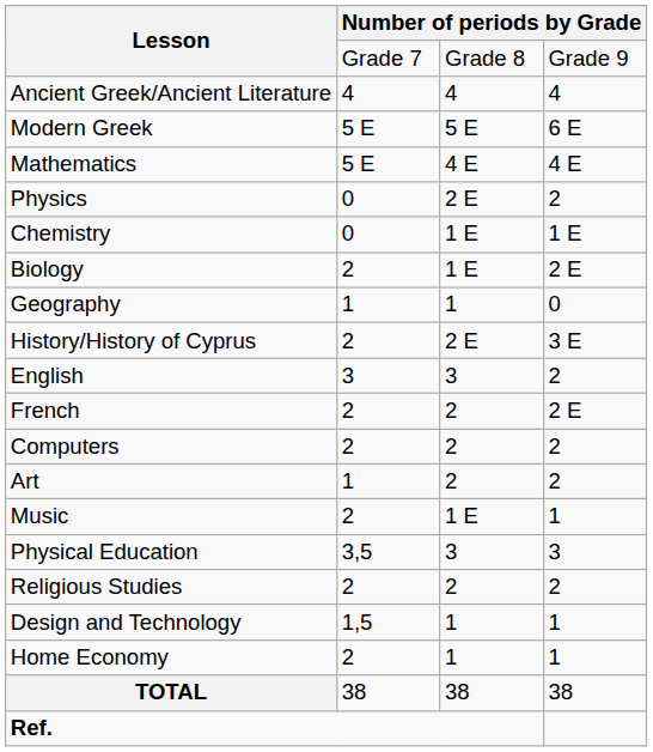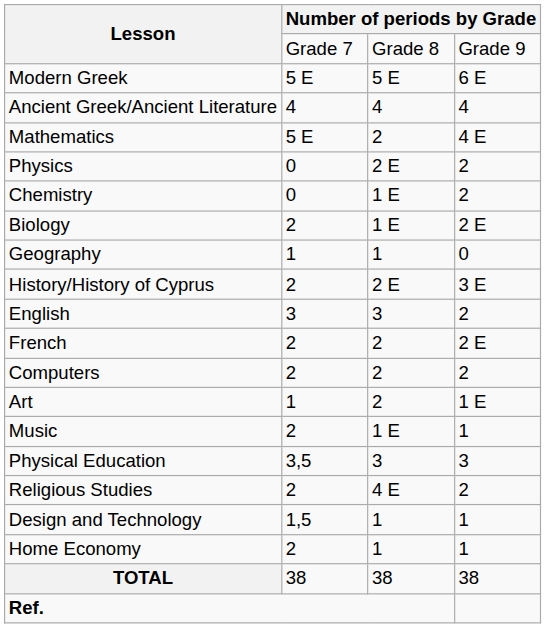rows swapped: Modern Greek <-> Ancient Greek/Ancient Literature
Mathematics | column 3: 4 E -> 2
Chemistry | column 4: 1 E -> 2
Art | column 4: 2 -> 1 E
Religious Studies | column 3: 2 -> 4 E
